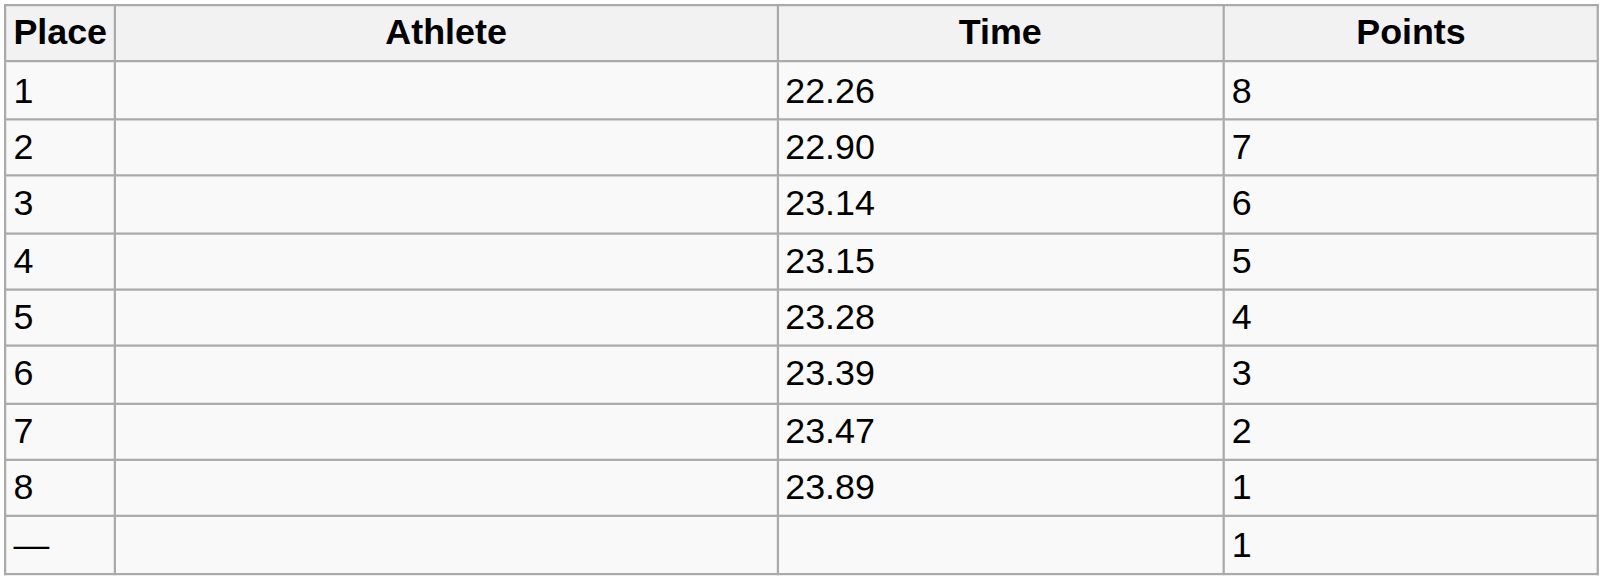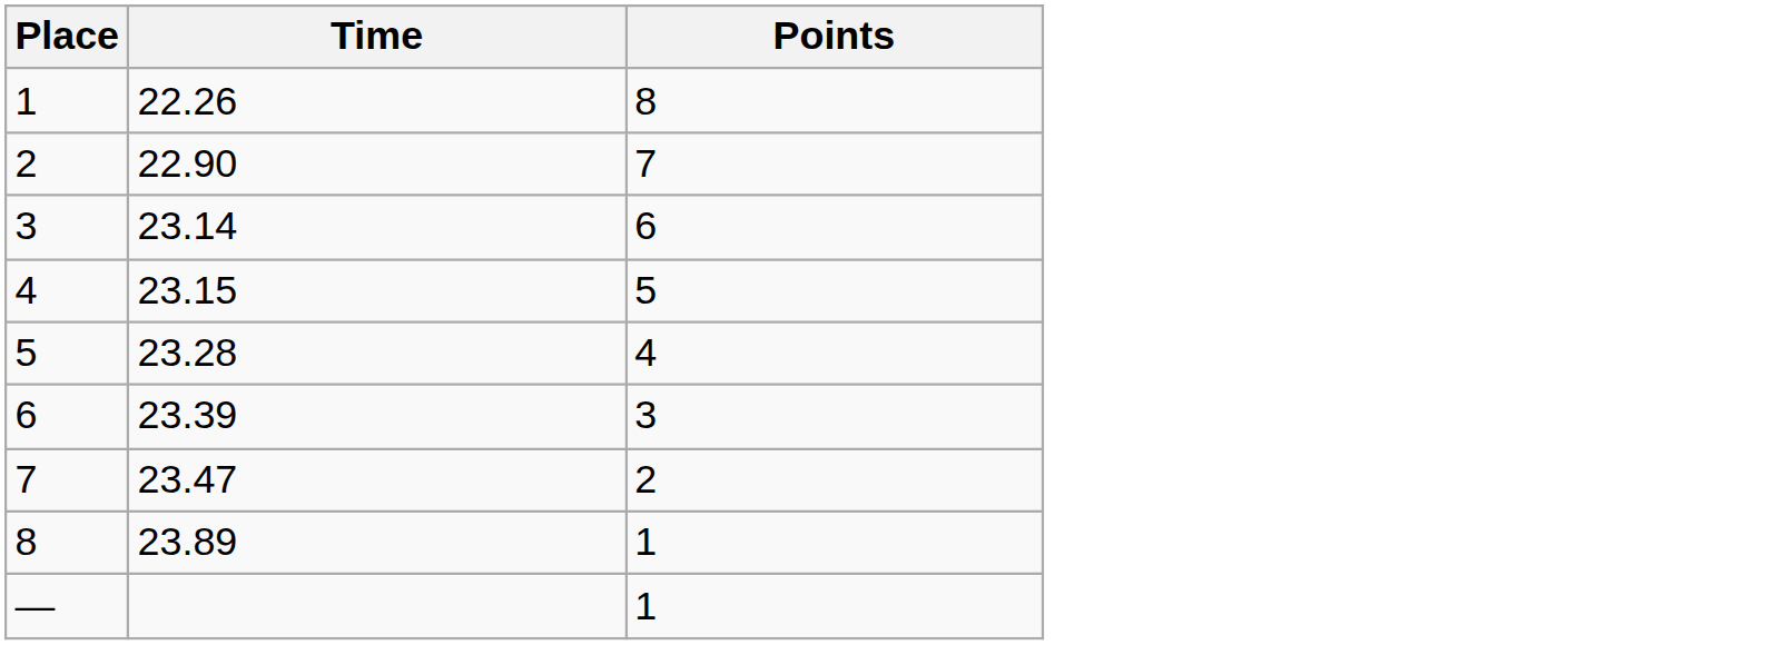- column: Athlete
